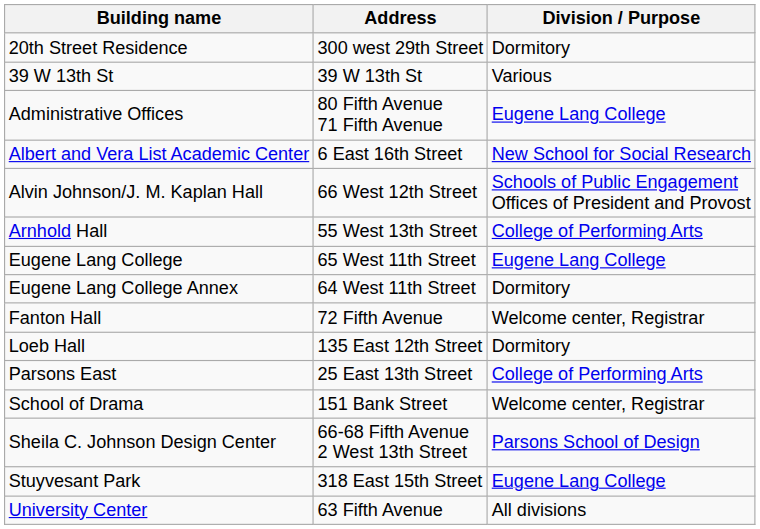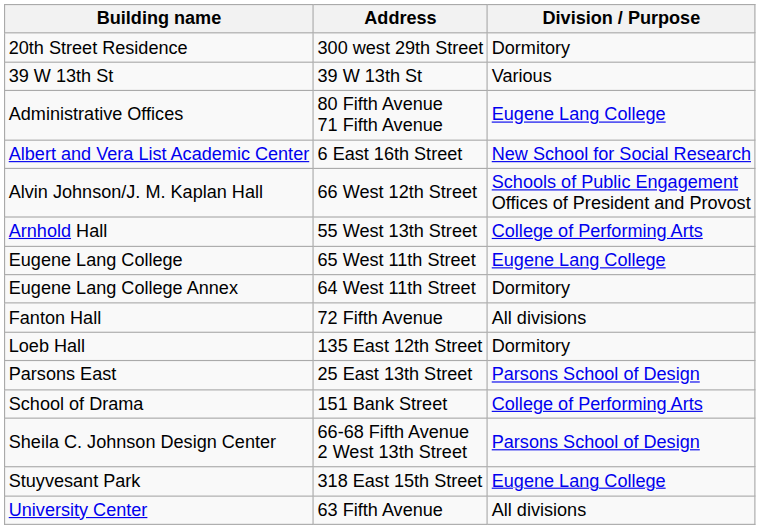Fanton Hall | Division / Purpose: Welcome center, Registrar -> All divisions
Parsons East | Division / Purpose: College of Performing Arts -> Parsons School of Design
School of Drama | Division / Purpose: Welcome center, Registrar -> College of Performing Arts
